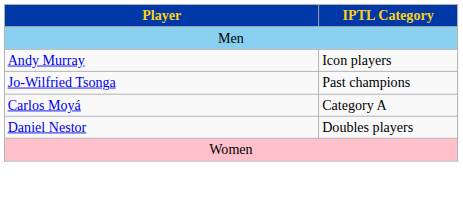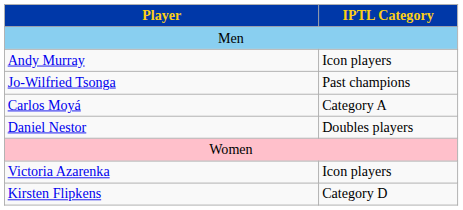+ row: Victoria Azarenka | Icon players
+ row: Kirsten Flipkens | Category D
